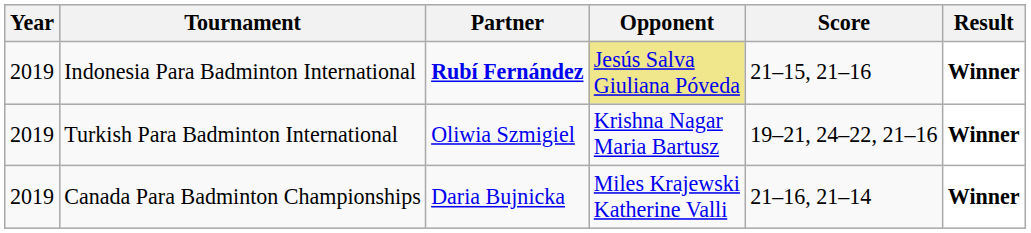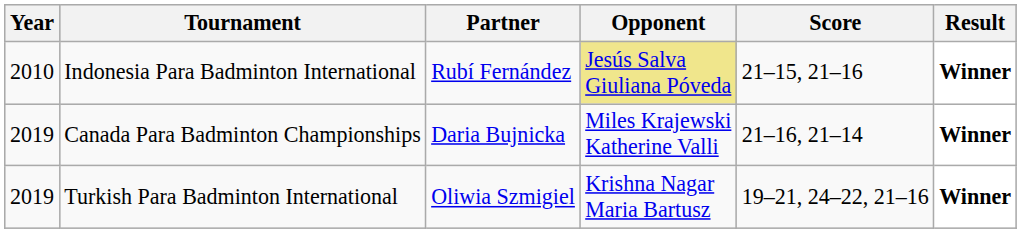Indonesia Para Badminton International | Year: 2019 -> 2010
Indonesia Para Badminton International | Partner: bold -> normal
rows swapped: Canada Para Badminton Championships <-> Turkish Para Badminton International
